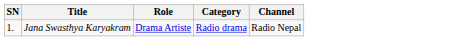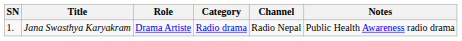+ column: Notes | Public Health Awareness radio drama
